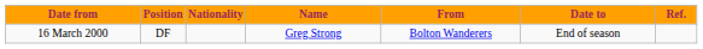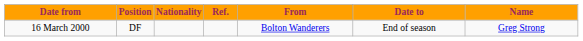columns swapped: Name <-> Ref.
